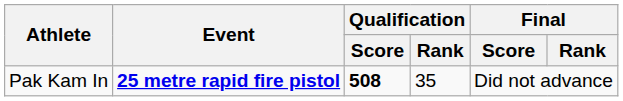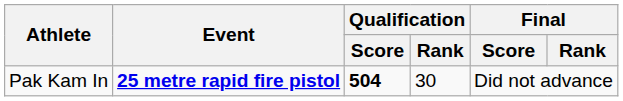Pak Kam In | Qualification / Score: 508 -> 504
Pak Kam In | Qualification / Rank: 35 -> 30
